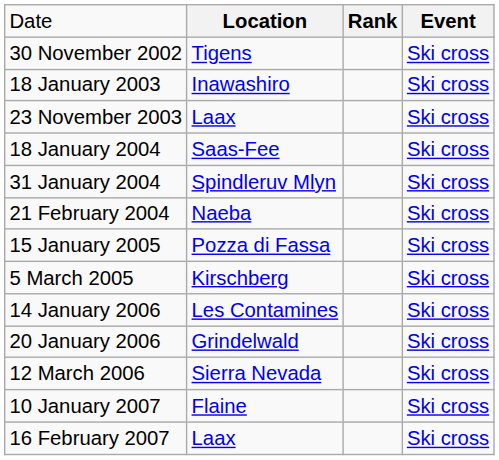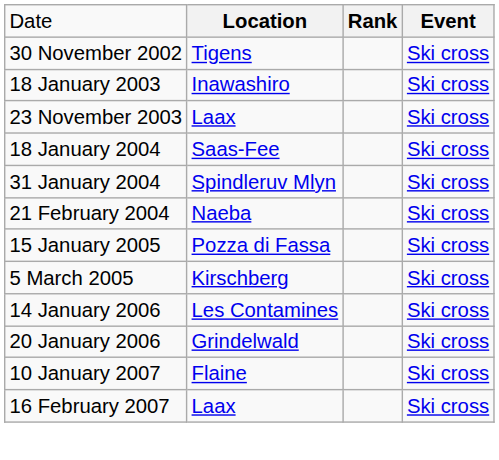- row: 12 March 2006 | Sierra Nevada | Ski cross
